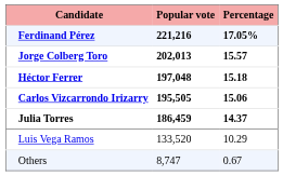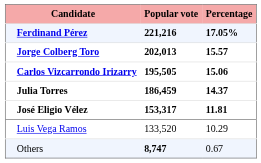- row: Héctor Ferrer | 197,048 | 15.18
+ row: José Eligio Vélez | 153,317 | 11.81
Others | Popular vote: normal -> bold
